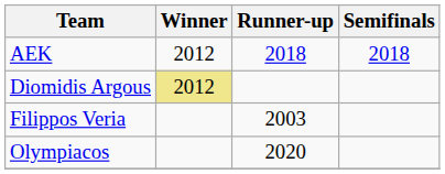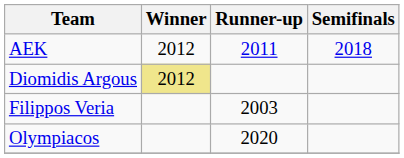AEK | Runner-up: 2018 -> 2011
